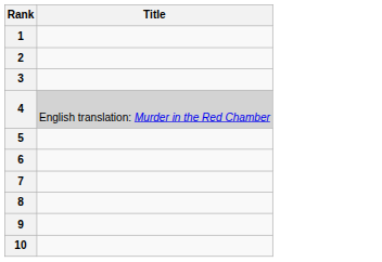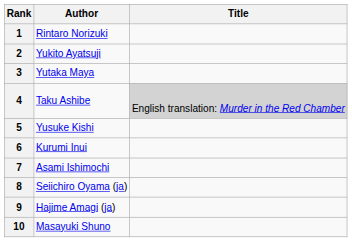+ column: Author | Rintaro Norizuki | Yukito Ayatsuji | Yutaka Maya | Taku Ashibe | Yusuke Kishi | Kurumi Inui | Asami Ishimochi | Seiichiro Oyama (ja) | Hajime Amagi (ja) | Masayuki Shuno
